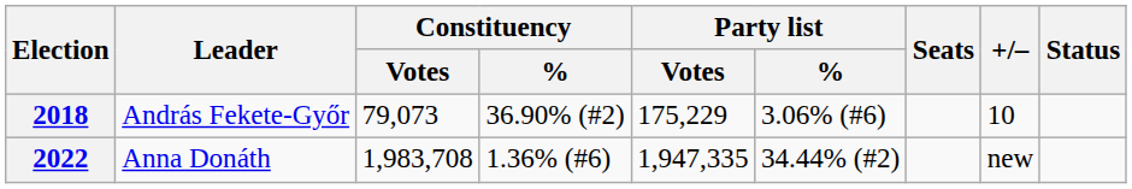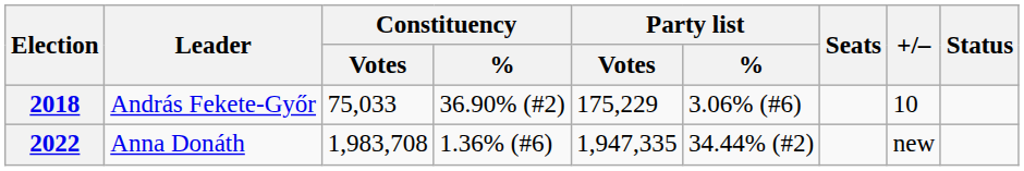2018 | Constituency / Votes: 79,073 -> 75,033
